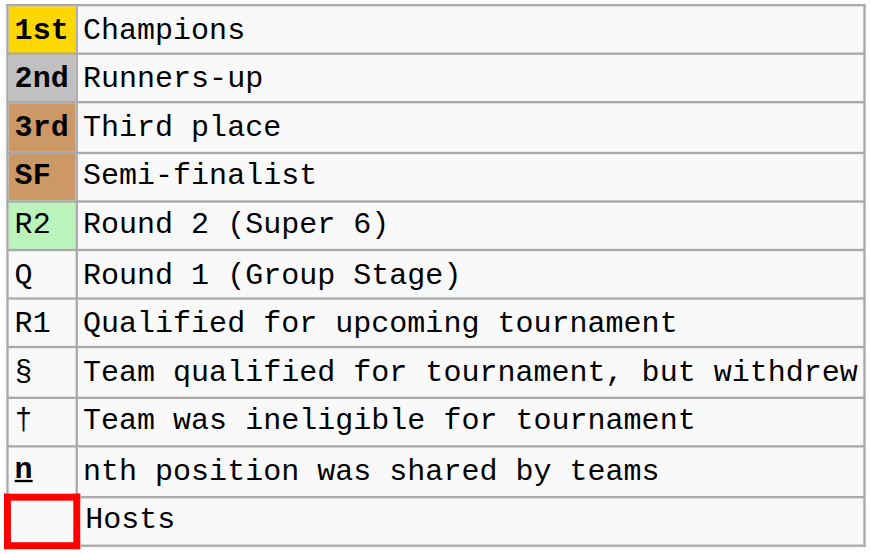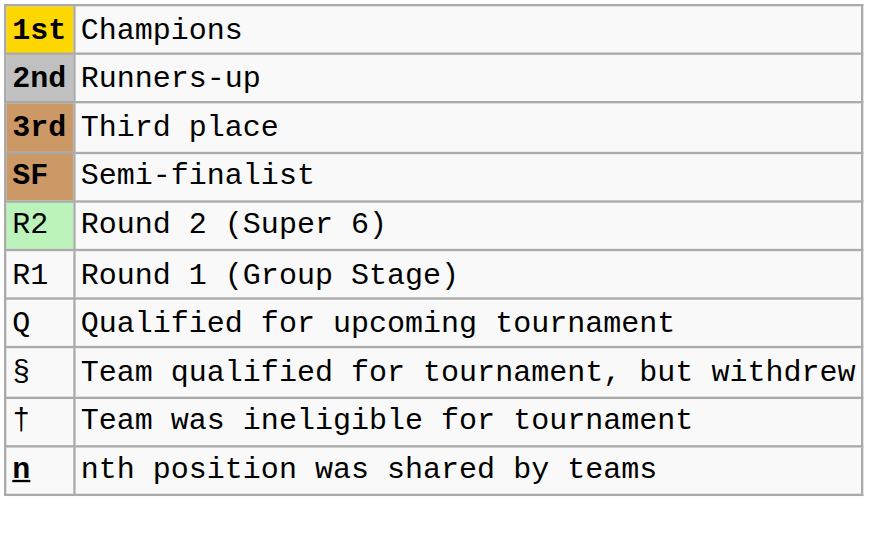Round 1 (Group Stage) | column 1: Q -> R1
Qualified for upcoming tournament | column 1: R1 -> Q
- row: Hosts
